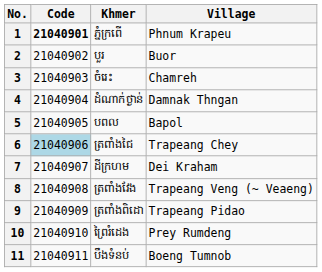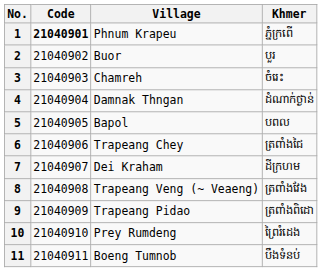columns swapped: Village <-> Khmer
6 | Code: lightblue background -> no background
